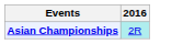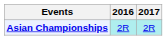+ column: 2017 | 2R
